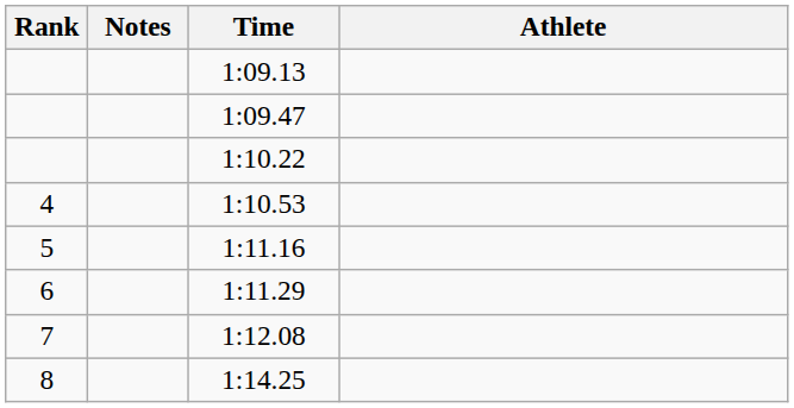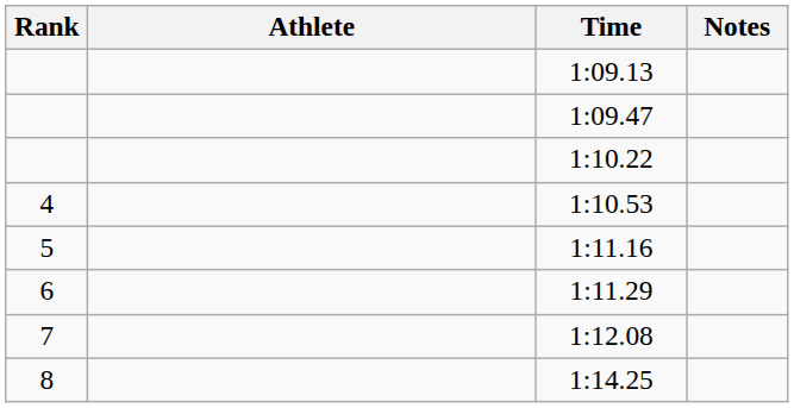columns swapped: Athlete <-> Notes
